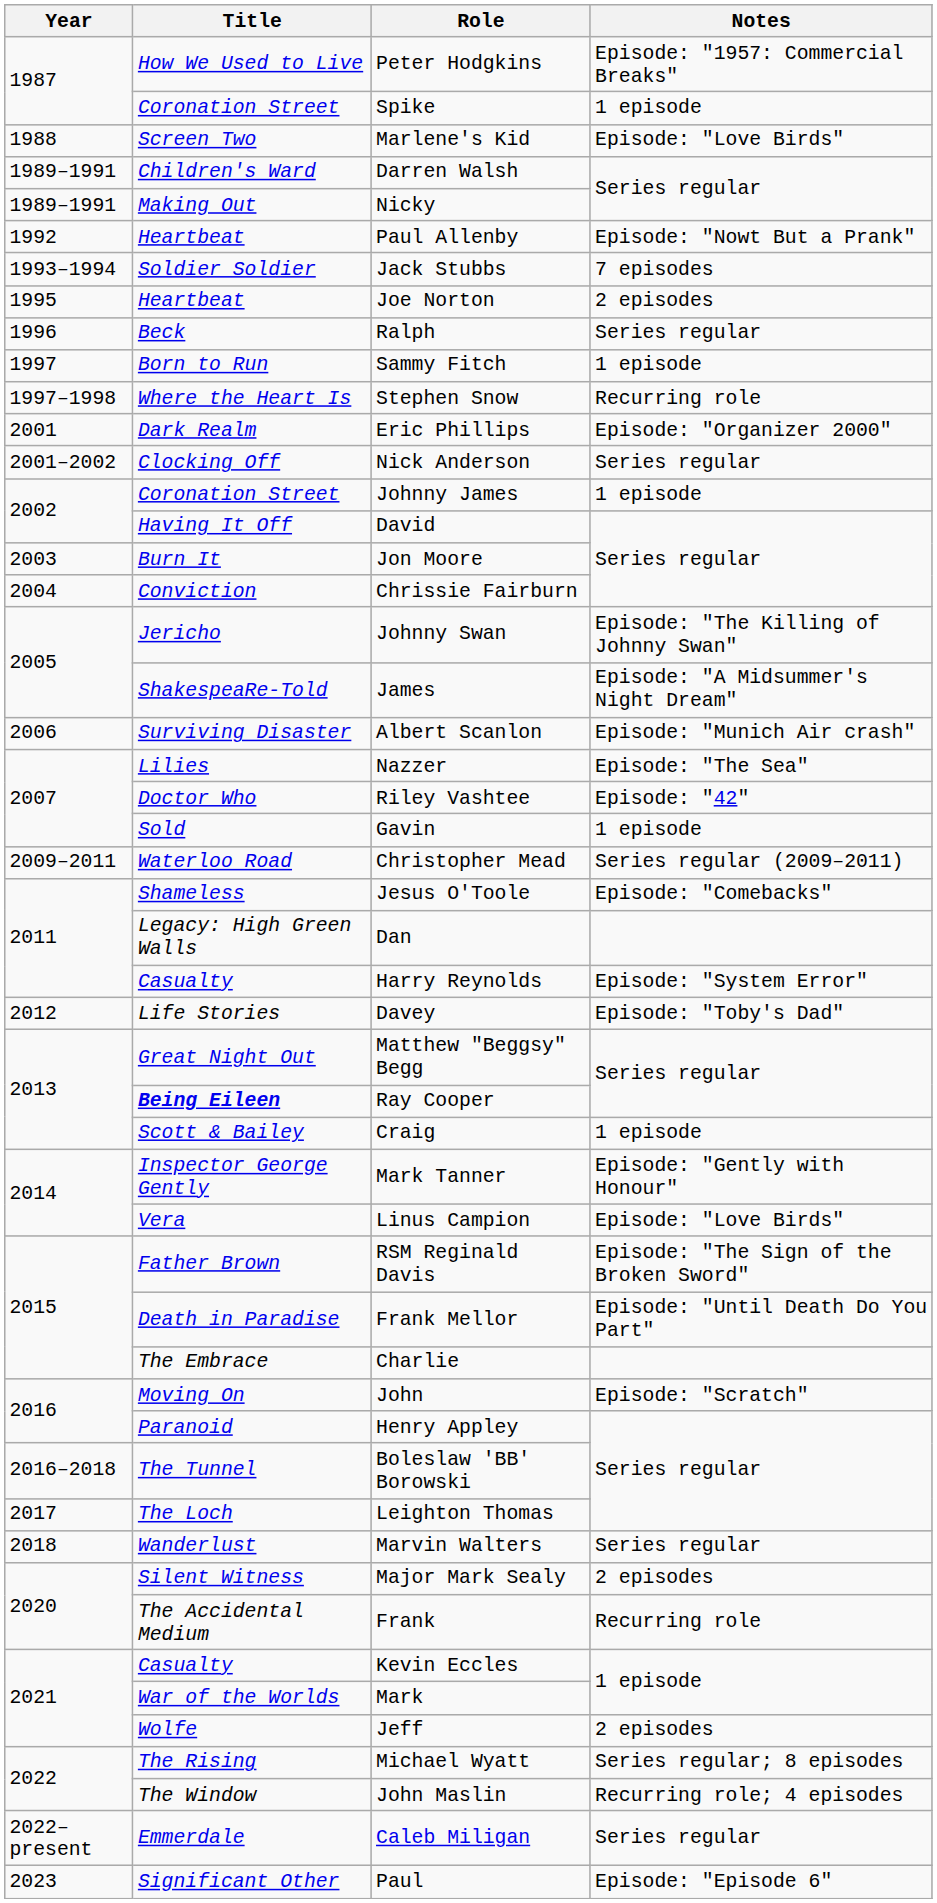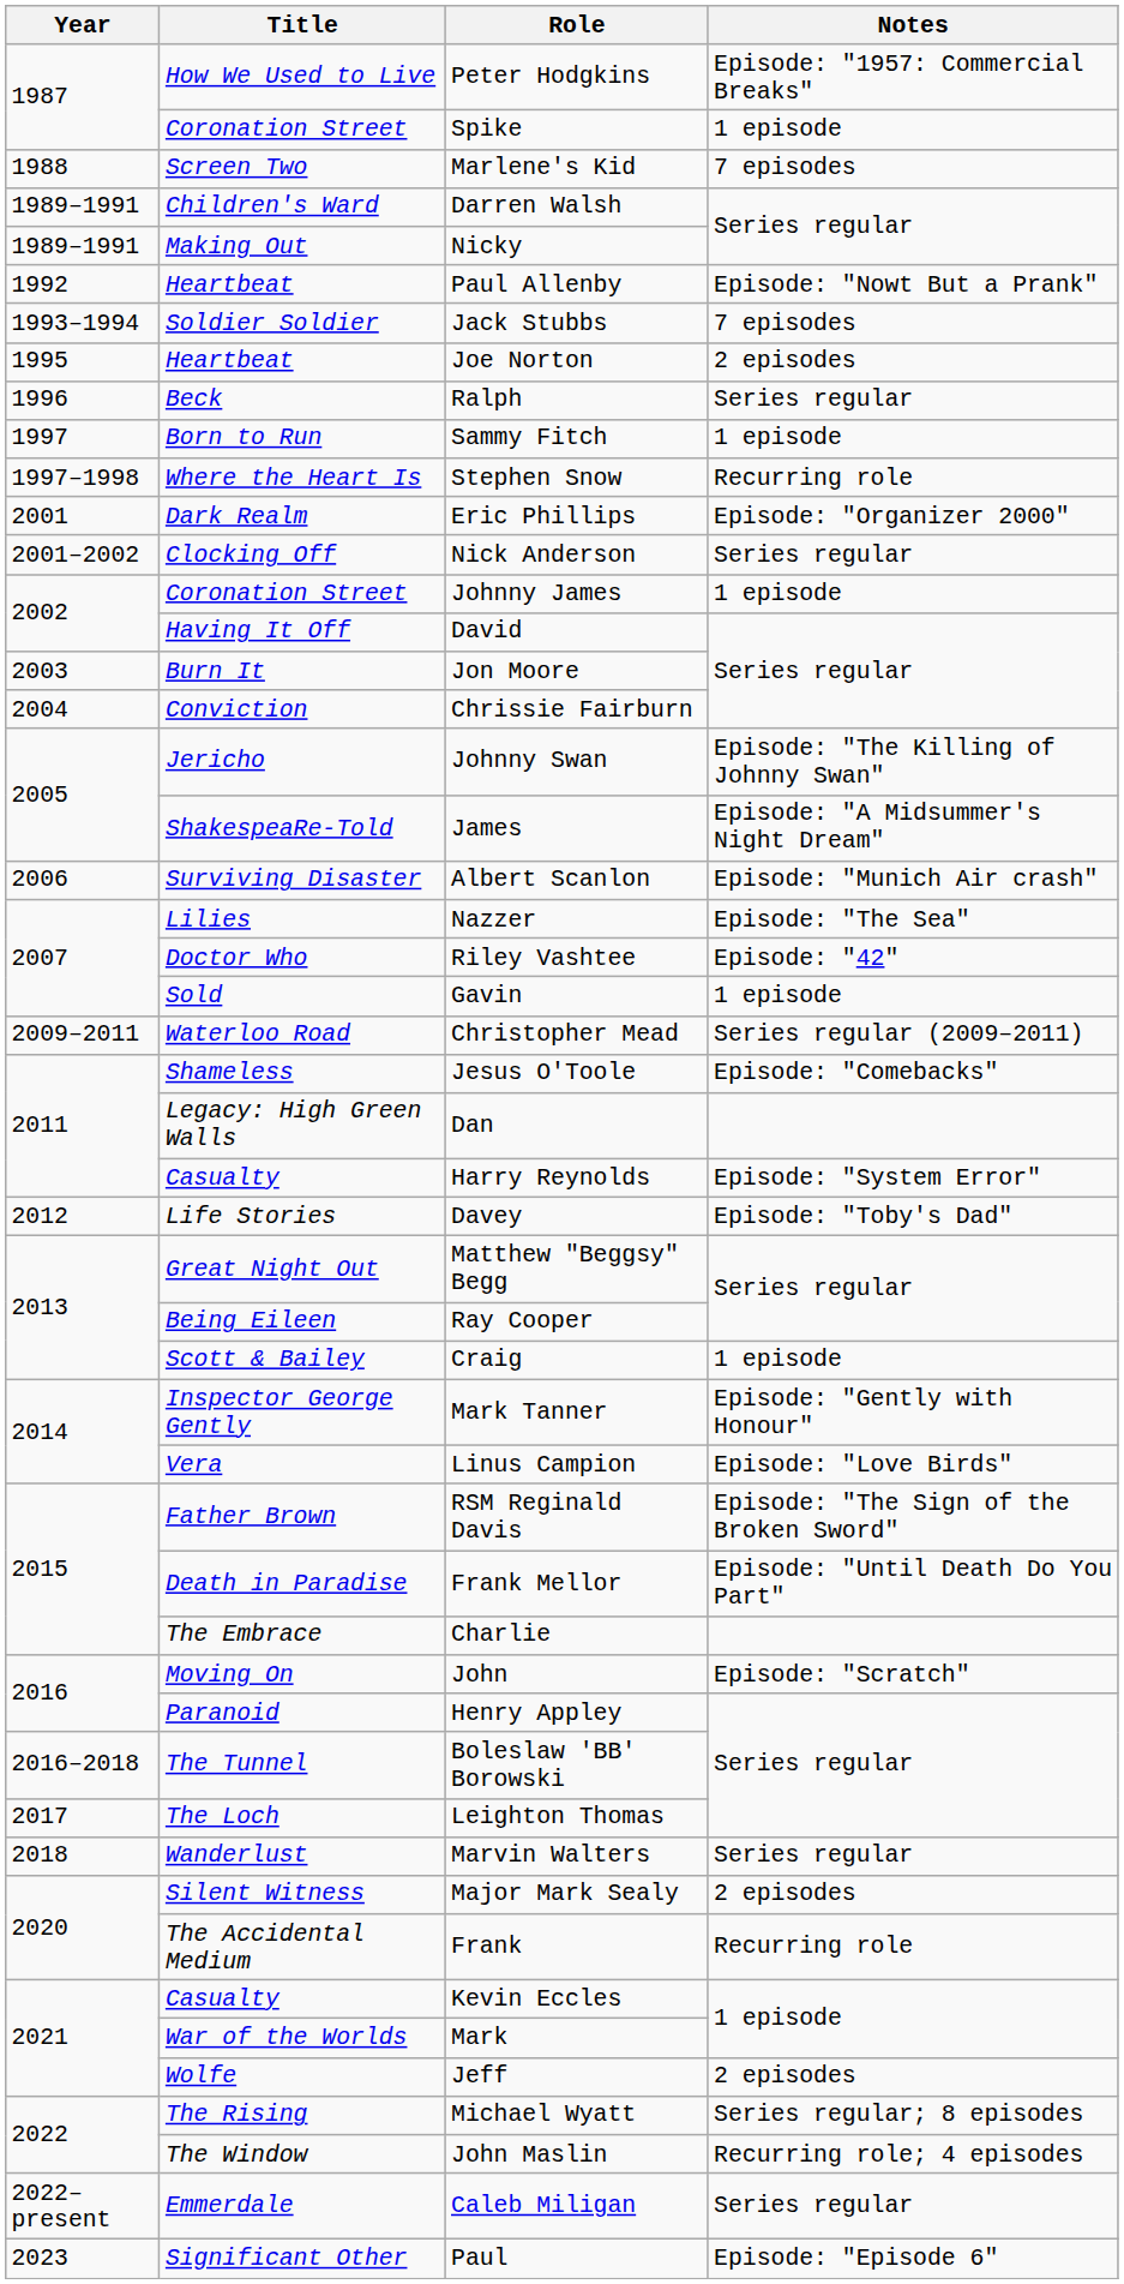Marlene's Kid | Notes: Episode: "Love Birds" -> 7 episodes
Ray Cooper | Title: bold -> normal
